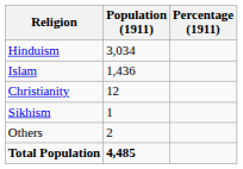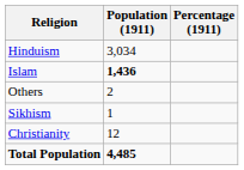Islam | Population (1911): normal -> bold
rows swapped: Christianity <-> Others
